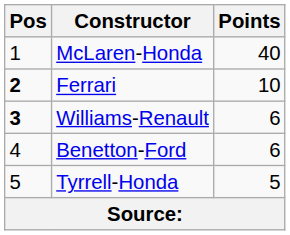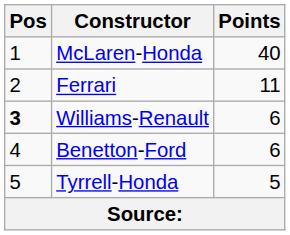Ferrari | Pos: bold -> normal
Ferrari | Points: 10 -> 11
